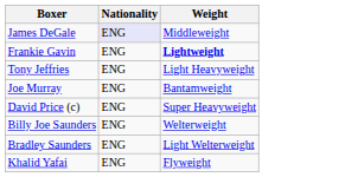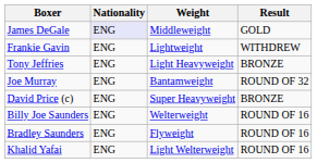+ column: Result | GOLD | WITHDREW | BRONZE | ROUND OF 32 | BRONZE | ROUND OF 16 | ROUND OF 16 | ROUND OF 16
Frankie Gavin | Weight: bold -> normal
Bradley Saunders | Weight: Light Welterweight -> Flyweight
Khalid Yafai | Weight: Flyweight -> Light Welterweight
